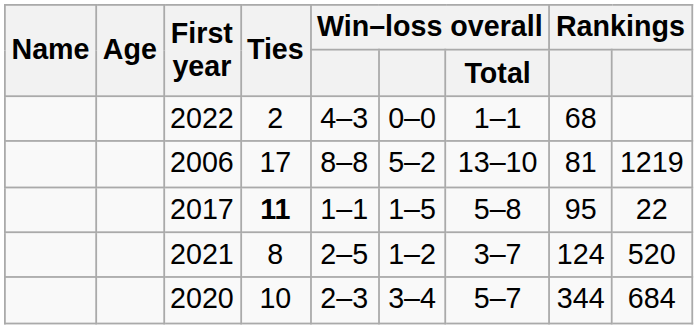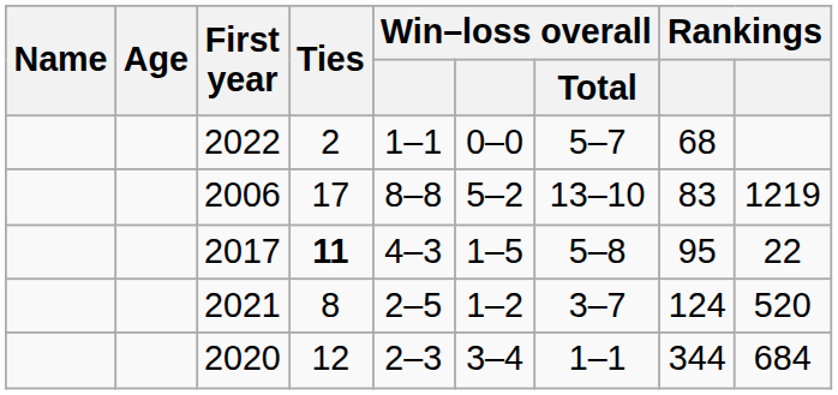2022 | column 5: 4–3 -> 1–1
2022 | Win–loss overall / Total: 1–1 -> 5–7
2006 | column 8: 81 -> 83
2017 | column 5: 1–1 -> 4–3
2020 | Ties: 10 -> 12
2020 | Win–loss overall / Total: 5–7 -> 1–1
